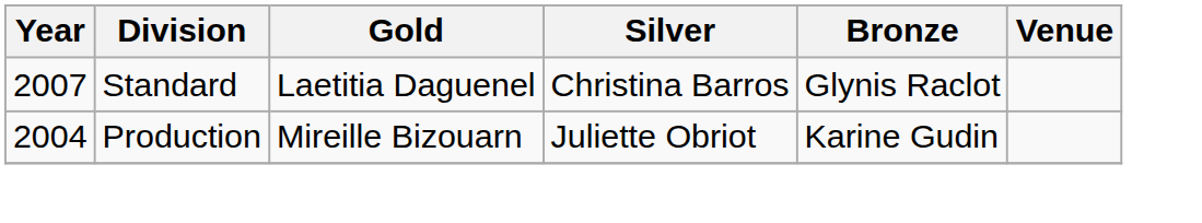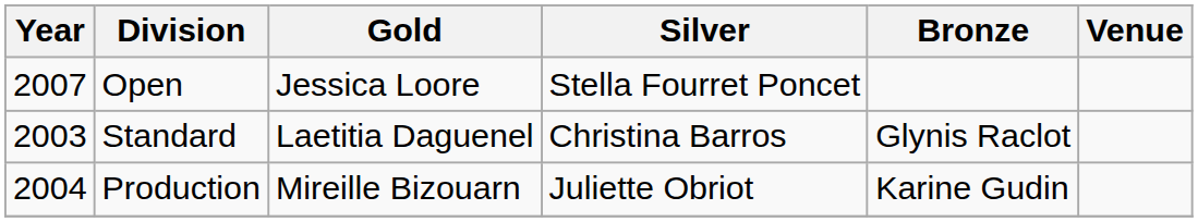+ row: 2007 | Open | Jessica Loore | Stella Fourret Poncet
Standard | Year: 2007 -> 2003
